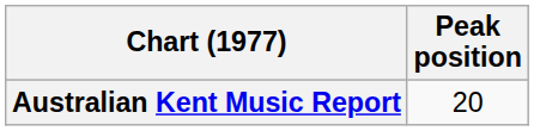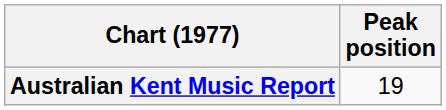Australian Kent Music Report | Peak position: 20 -> 19
